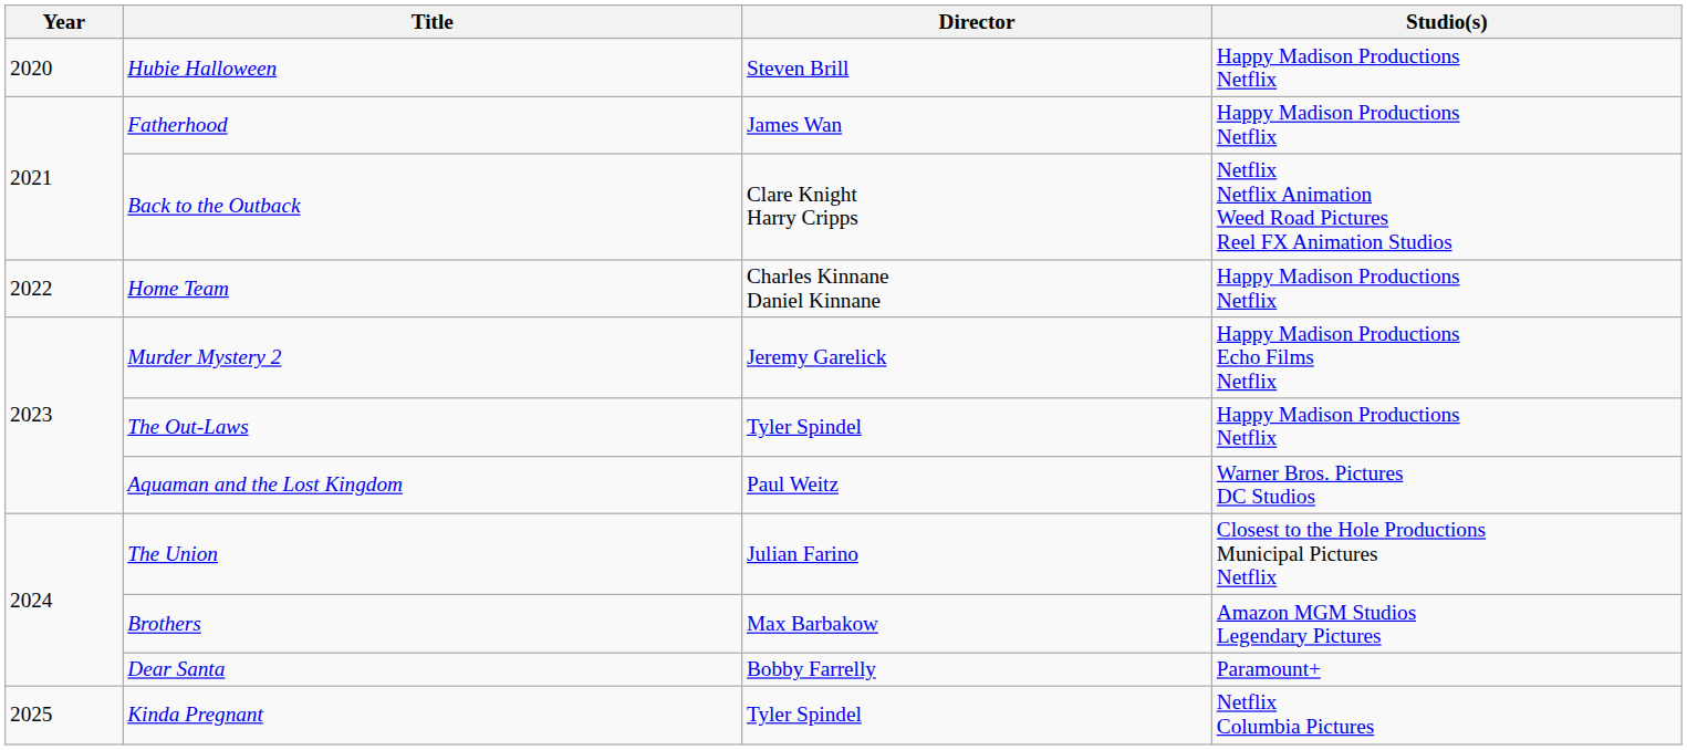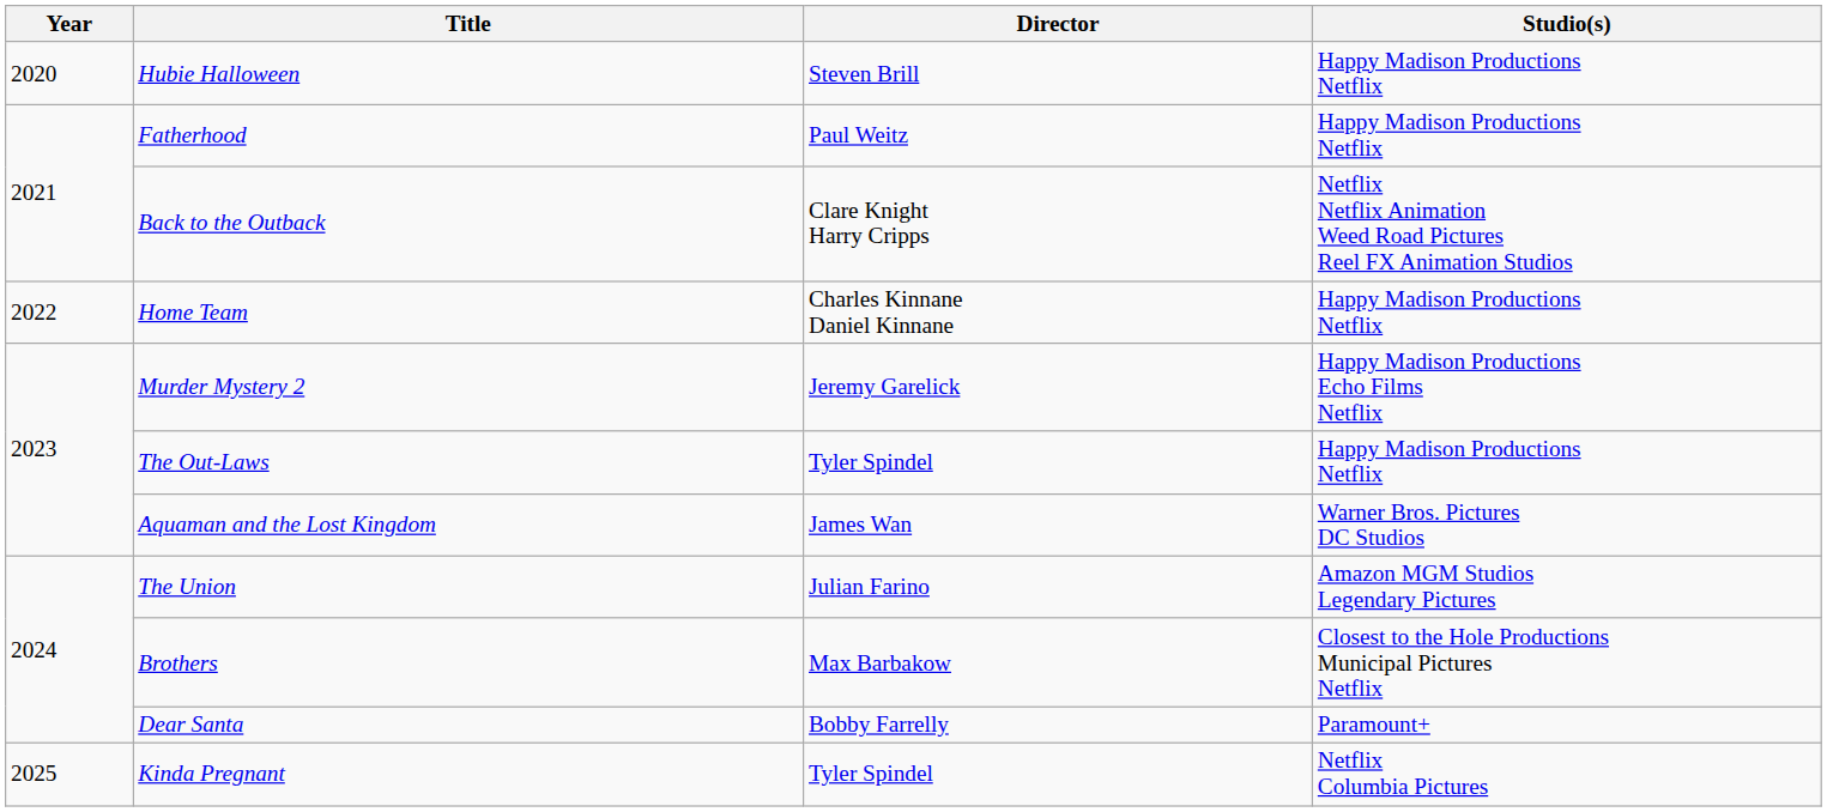Fatherhood | Director: James Wan -> Paul Weitz
Aquaman and the Lost Kingdom | Director: Paul Weitz -> James Wan
The Union | Studio(s): Closest to the Hole Productions Municipal Pictures Netflix -> Amazon MGM Studios Legendary Pictures
Brothers | Studio(s): Amazon MGM Studios Legendary Pictures -> Closest to the Hole Productions Municipal Pictures Netflix
